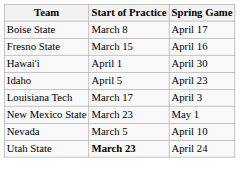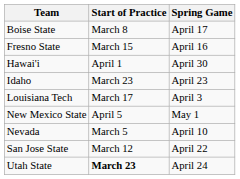Idaho | Start of Practice: April 5 -> March 23
New Mexico State | Start of Practice: March 23 -> April 5
+ row: San Jose State | March 12 | April 22
